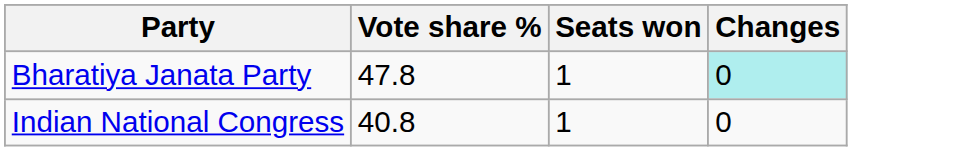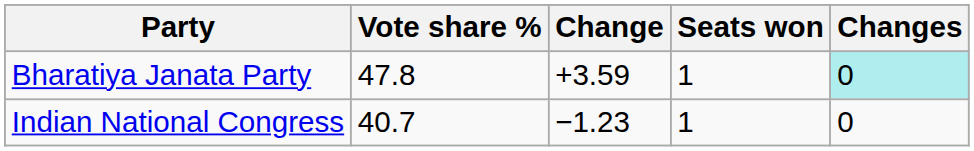+ column: Change | +3.59 | −1.23
Indian National Congress | Vote share %: 40.8 -> 40.7
